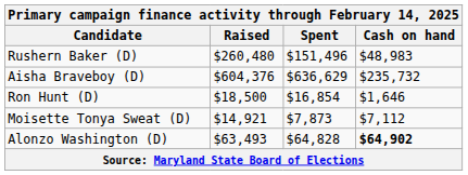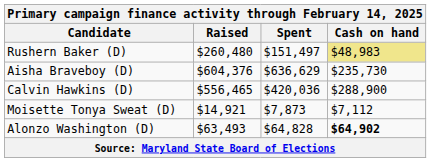Rushern Baker (D) | Spent: $151,496 -> $151,497
Rushern Baker (D) | Cash on hand: no background -> khaki background
Aisha Braveboy (D) | Cash on hand: $235,732 -> $235,730
+ row: Calvin Hawkins (D) | $556,465 | $420,036 | $288,900
- row: Ron Hunt (D) | $18,500 | $16,854 | $1,646
